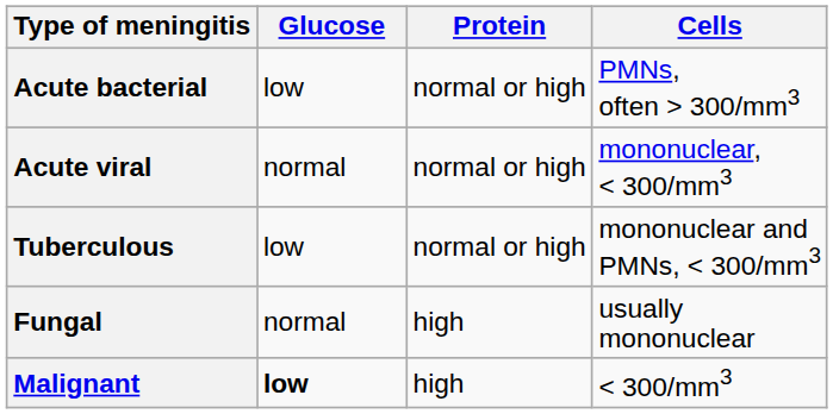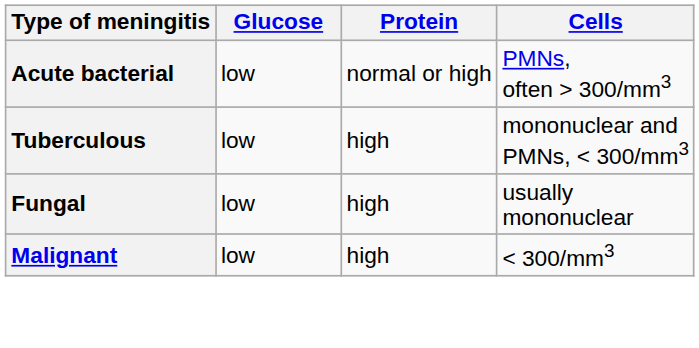- row: Acute viral | normal | normal or high | mononuclear, < 300/mm3
Tuberculous | Protein: normal or high -> high
Fungal | Glucose: normal -> low
Malignant | Glucose: bold -> normal
